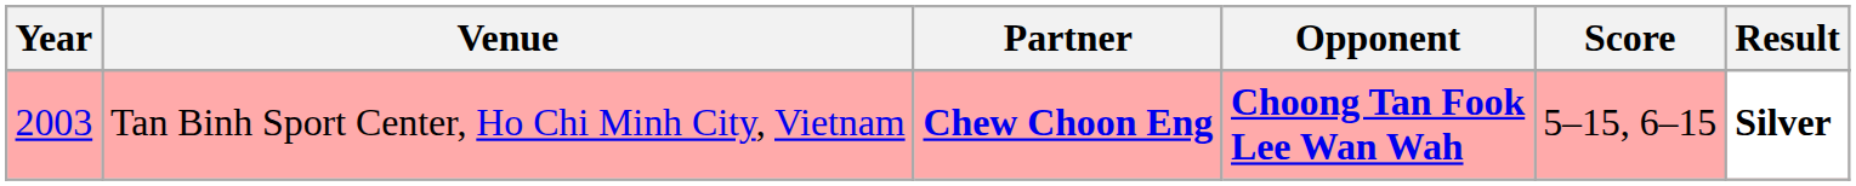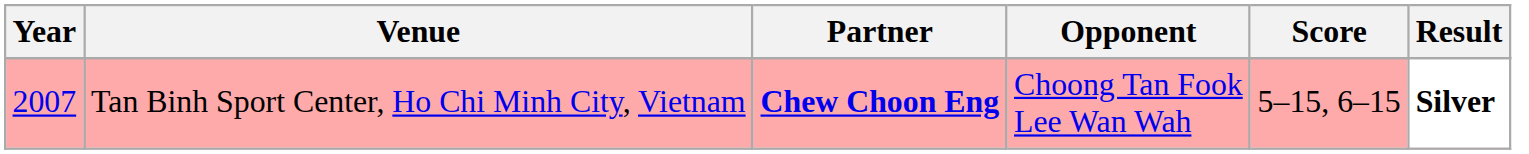Tan Binh Sport Center, Ho Chi Minh City, Vietnam | Year: 2003 -> 2007
Tan Binh Sport Center, Ho Chi Minh City, Vietnam | Opponent: bold -> normal
